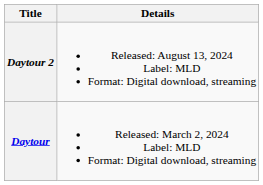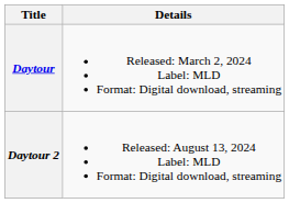rows swapped: Daytour <-> Daytour 2
